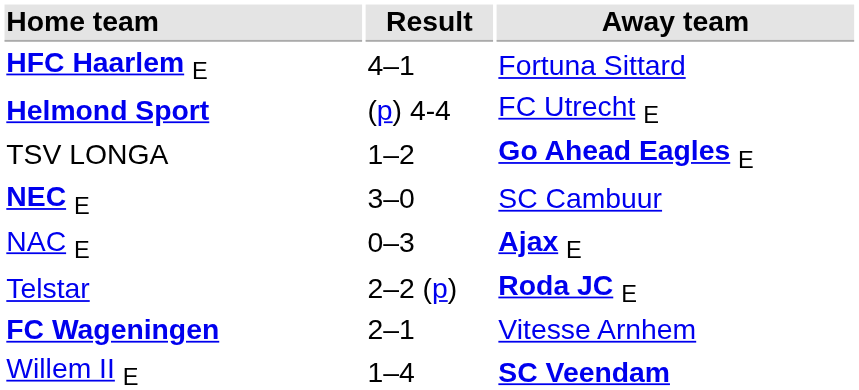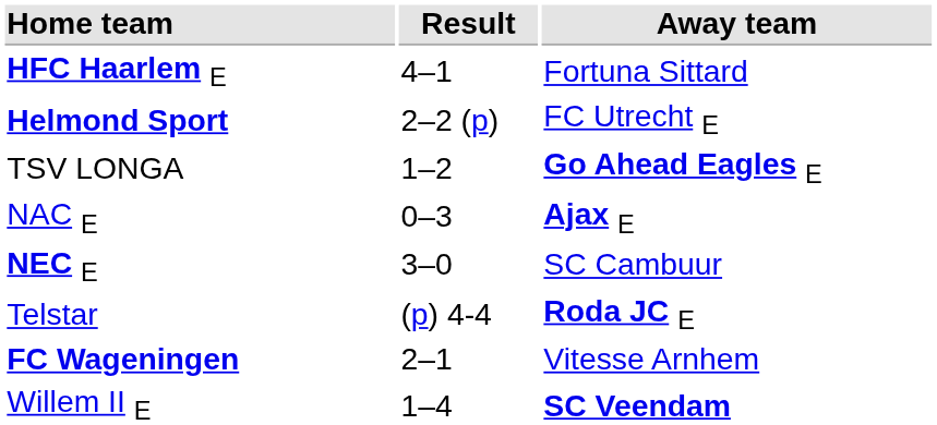Helmond Sport | Result: (p) 4-4 -> 2–2 (p)
rows swapped: NAC E <-> NEC E
Telstar | Result: 2–2 (p) -> (p) 4-4
